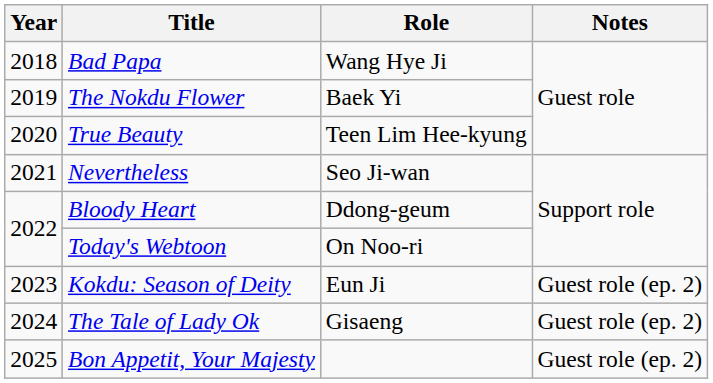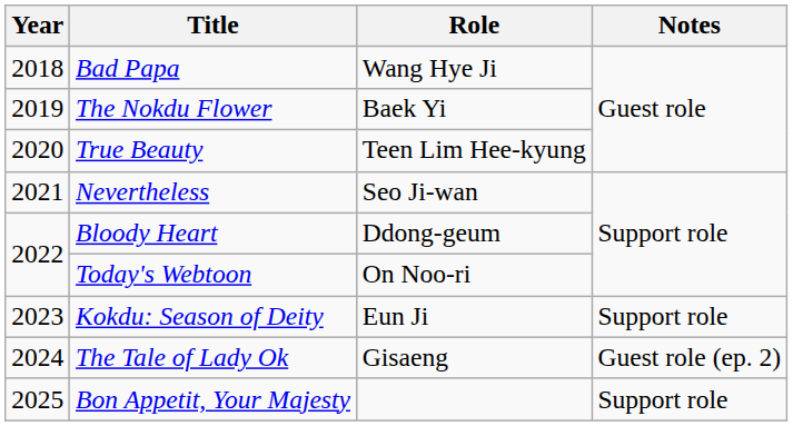Kokdu: Season of Deity | Notes: Guest role (ep. 2) -> Support role
Bon Appetit, Your Majesty | Notes: Guest role (ep. 2) -> Support role
